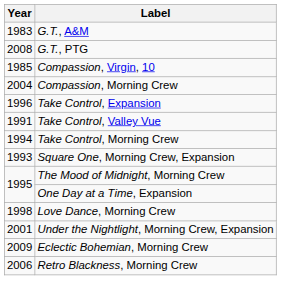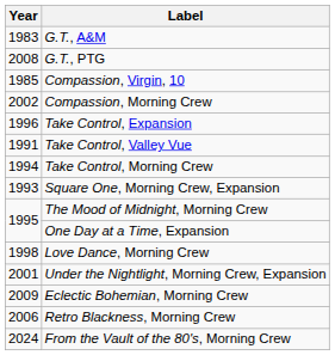Compassion, Morning Crew | Year: 2004 -> 2002
+ row: 2024 | From the Vault of the 80's, Morning Crew
